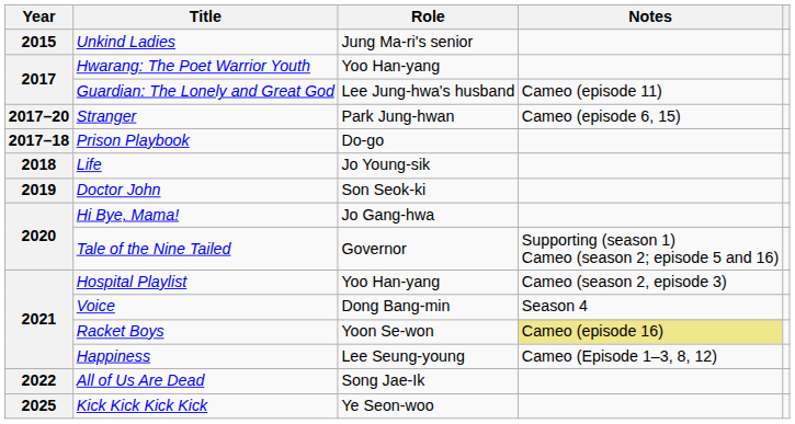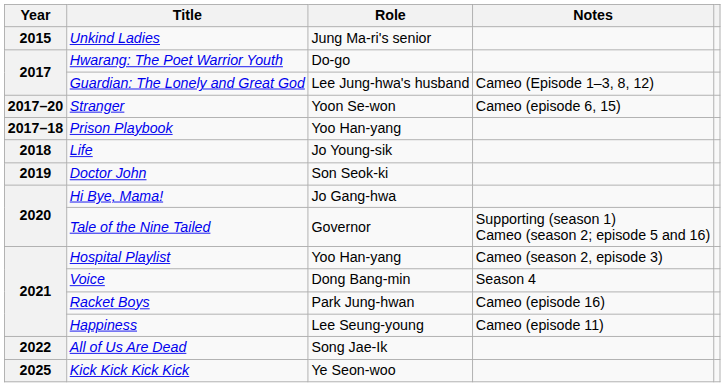Hwarang: The Poet Warrior Youth | Role: Yoo Han-yang -> Do-go
Guardian: The Lonely and Great God | Notes: Cameo (episode 11) -> Cameo (Episode 1–3, 8, 12)
Stranger | Role: Park Jung-hwan -> Yoon Se-won
Prison Playbook | Role: Do-go -> Yoo Han-yang
Racket Boys | Role: Yoon Se-won -> Park Jung-hwan
Racket Boys | Notes: khaki background -> no background
Happiness | Notes: Cameo (Episode 1–3, 8, 12) -> Cameo (episode 11)
